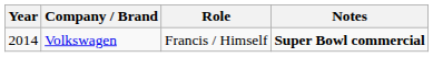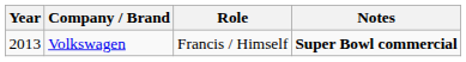Volkswagen | Year: 2014 -> 2013
